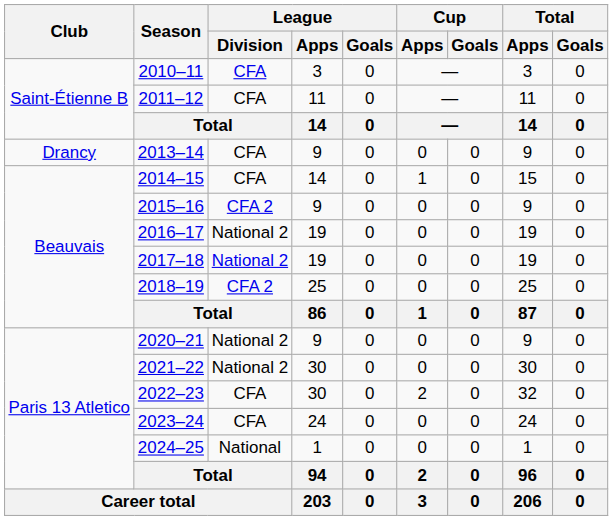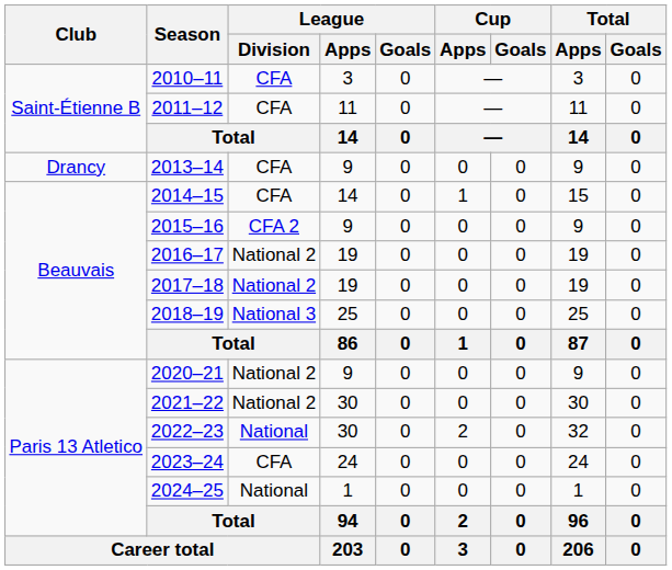2018–19 | League / Division: CFA 2 -> National 3
2022–23 | League / Division: CFA -> National
